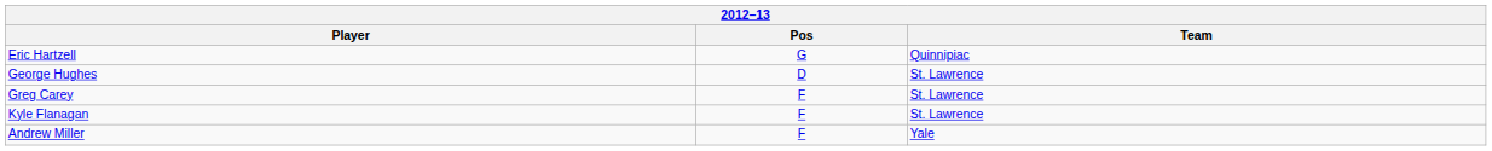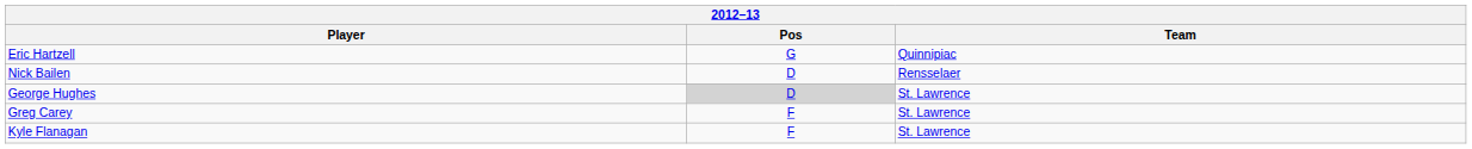+ row: Nick Bailen | D | Rensselaer
George Hughes | Pos: no background -> lightgrey background
- row: Andrew Miller | F | Yale
